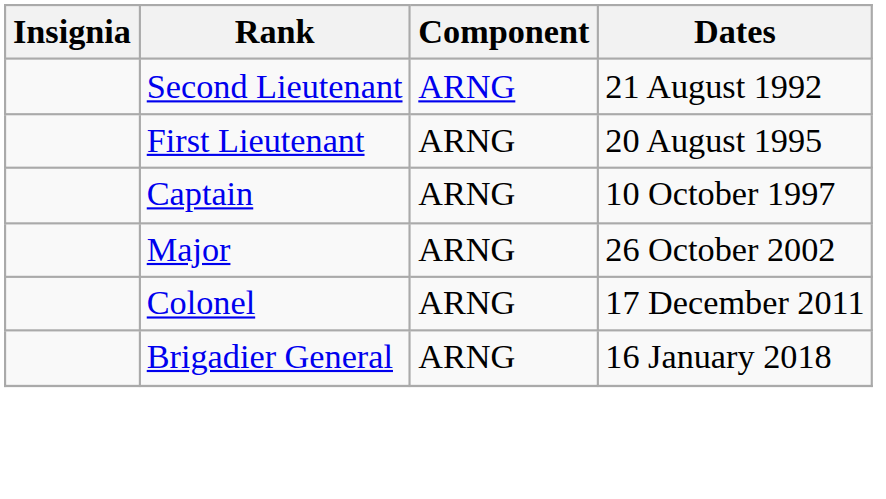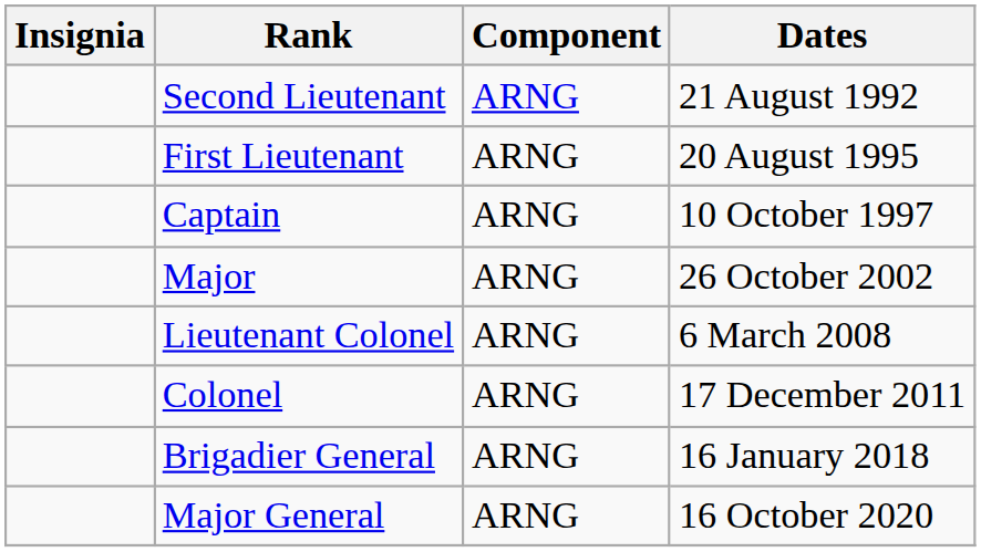+ row: Lieutenant Colonel | ARNG | 6 March 2008
+ row: Major General | ARNG | 16 October 2020
